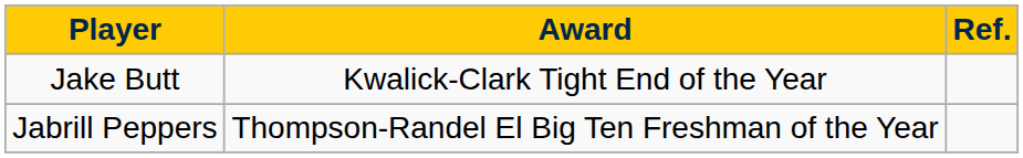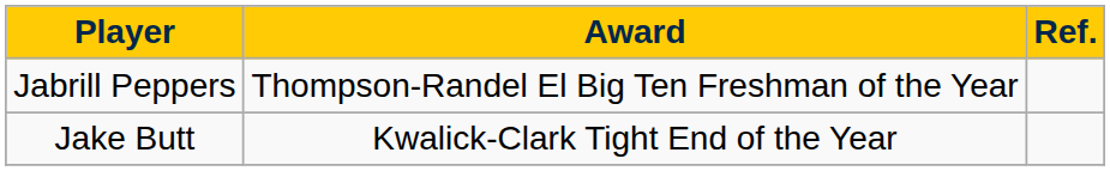rows swapped: Jabrill Peppers <-> Jake Butt
